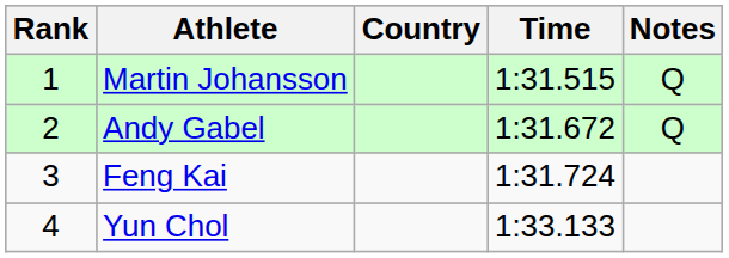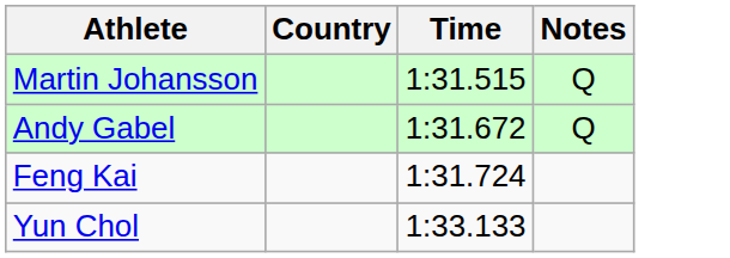- column: Rank | 1 | 2 | 3 | 4
